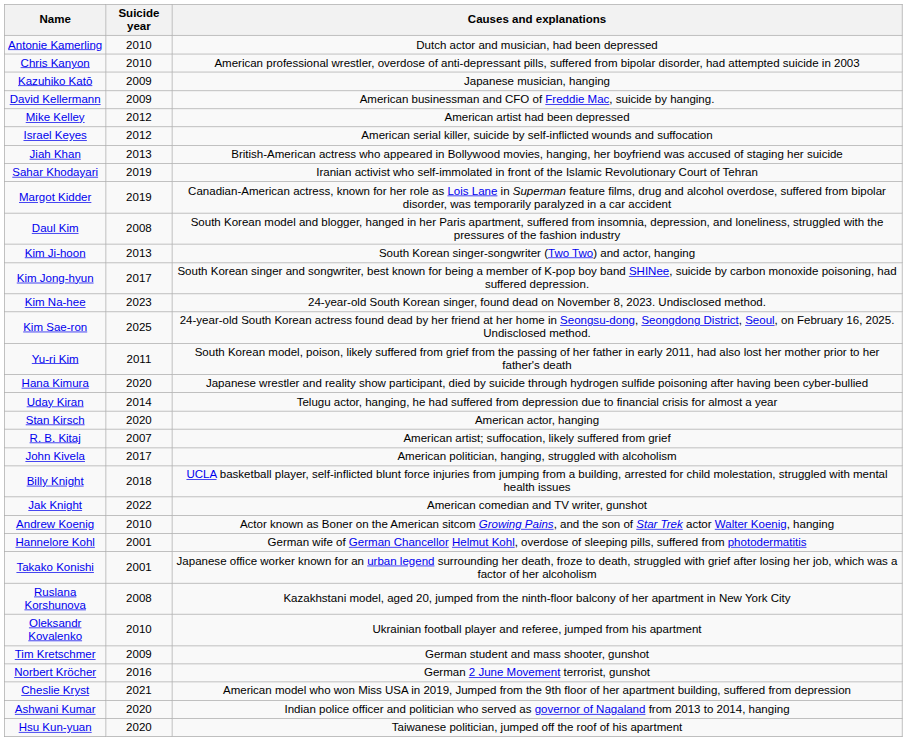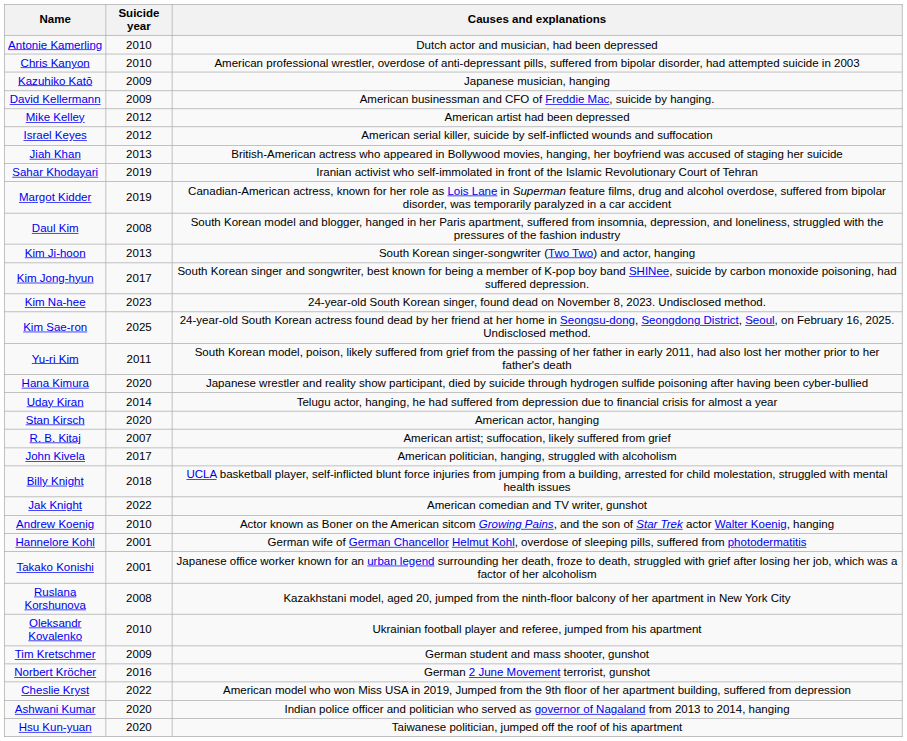Cheslie Kryst | Suicide year: 2021 -> 2022
